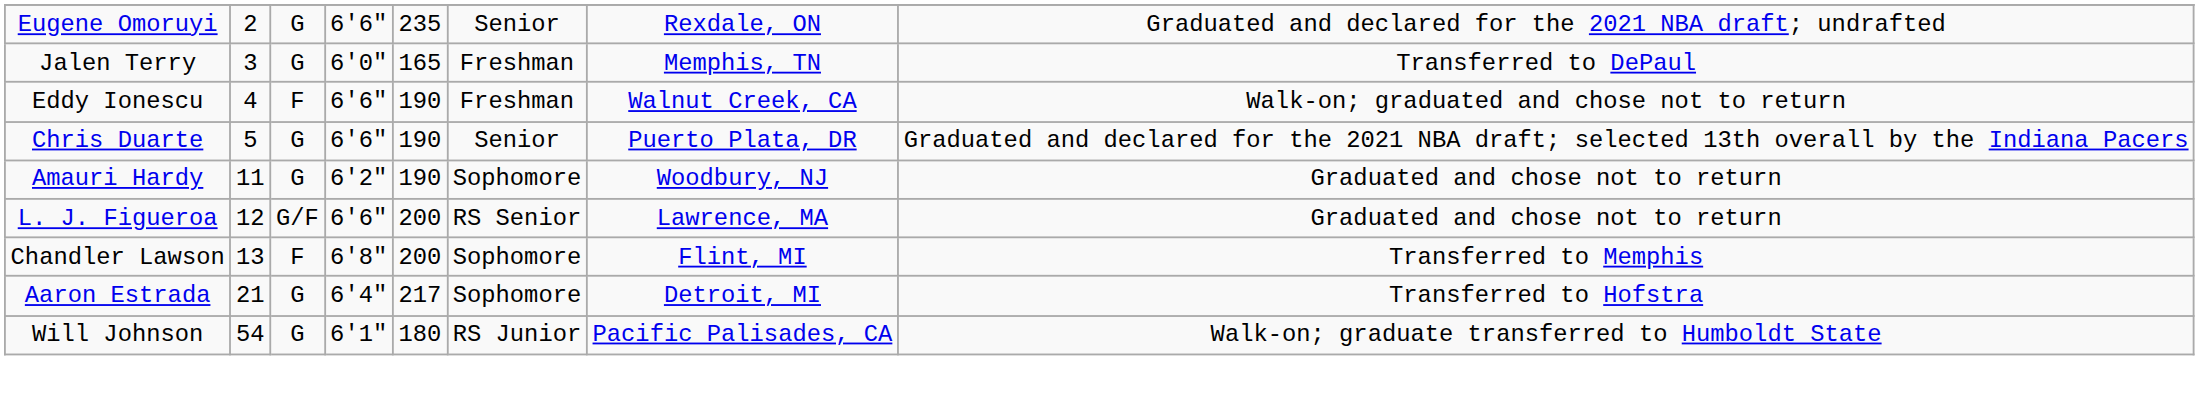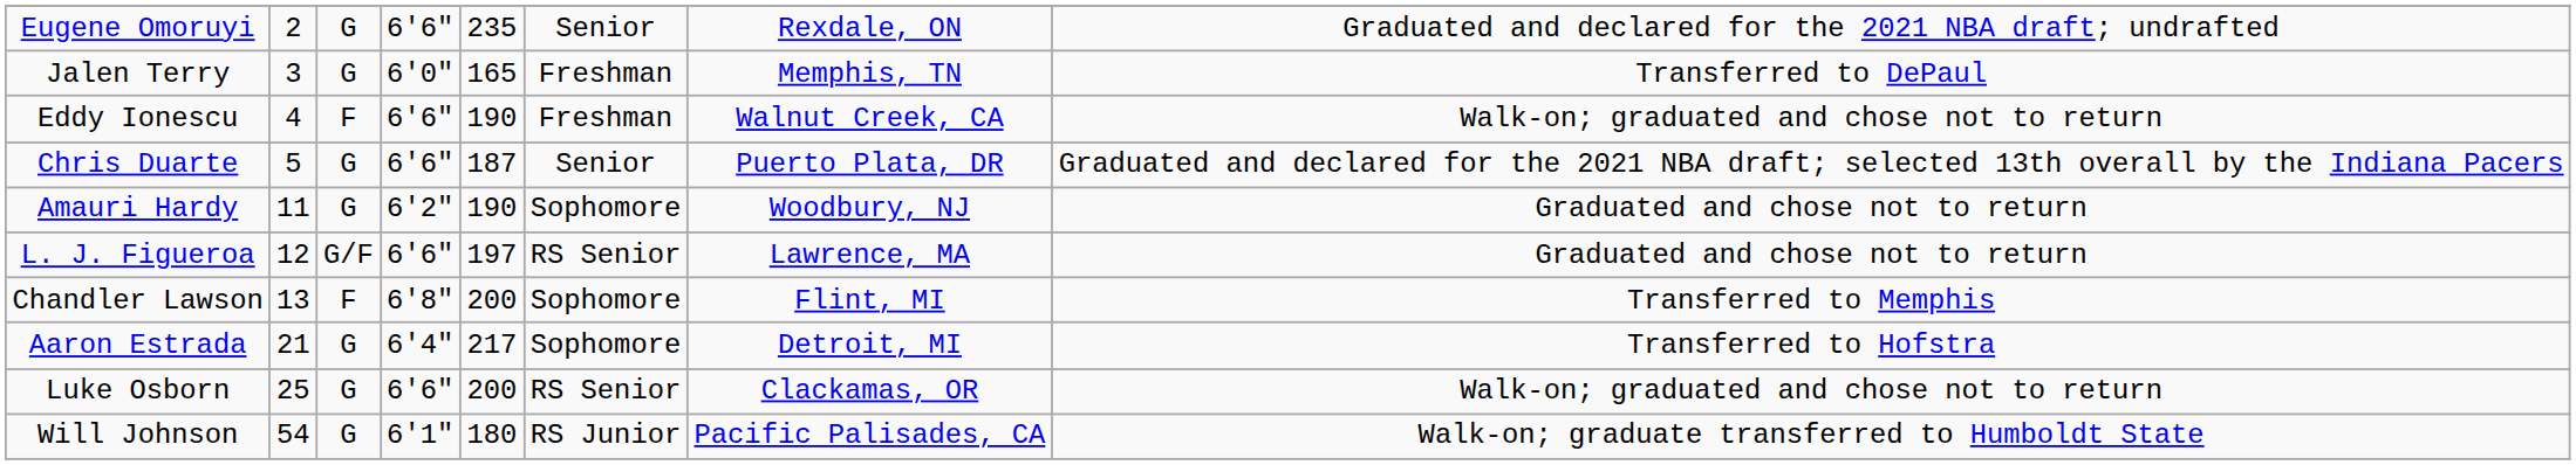Chris Duarte | column 5: 190 -> 187
L. J. Figueroa | column 5: 200 -> 197
+ row: Luke Osborn | 25 | G | 6'6" | 200 | RS Senior | Clackamas, OR | Walk-on; graduated and chose not to return
